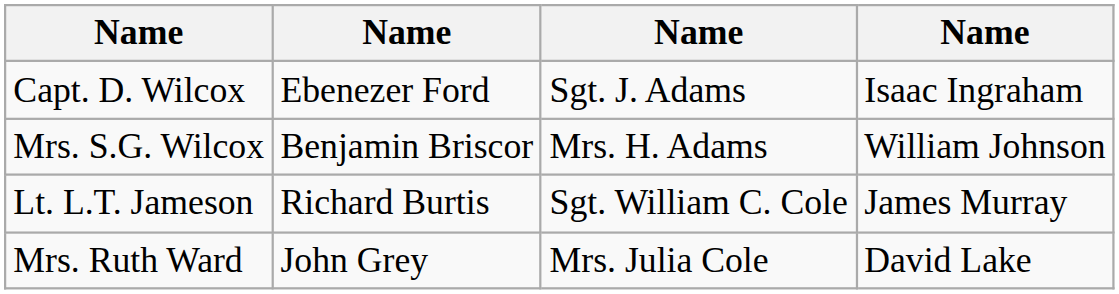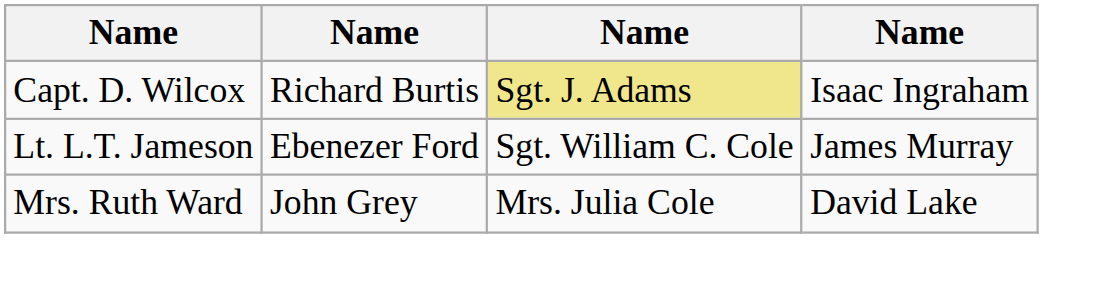Capt. D. Wilcox | column 2: Ebenezer Ford -> Richard Burtis
Capt. D. Wilcox | column 3: no background -> khaki background
- row: Mrs. S.G. Wilcox | Benjamin Briscor | Mrs. H. Adams | William Johnson
Lt. L.T. Jameson | column 2: Richard Burtis -> Ebenezer Ford
